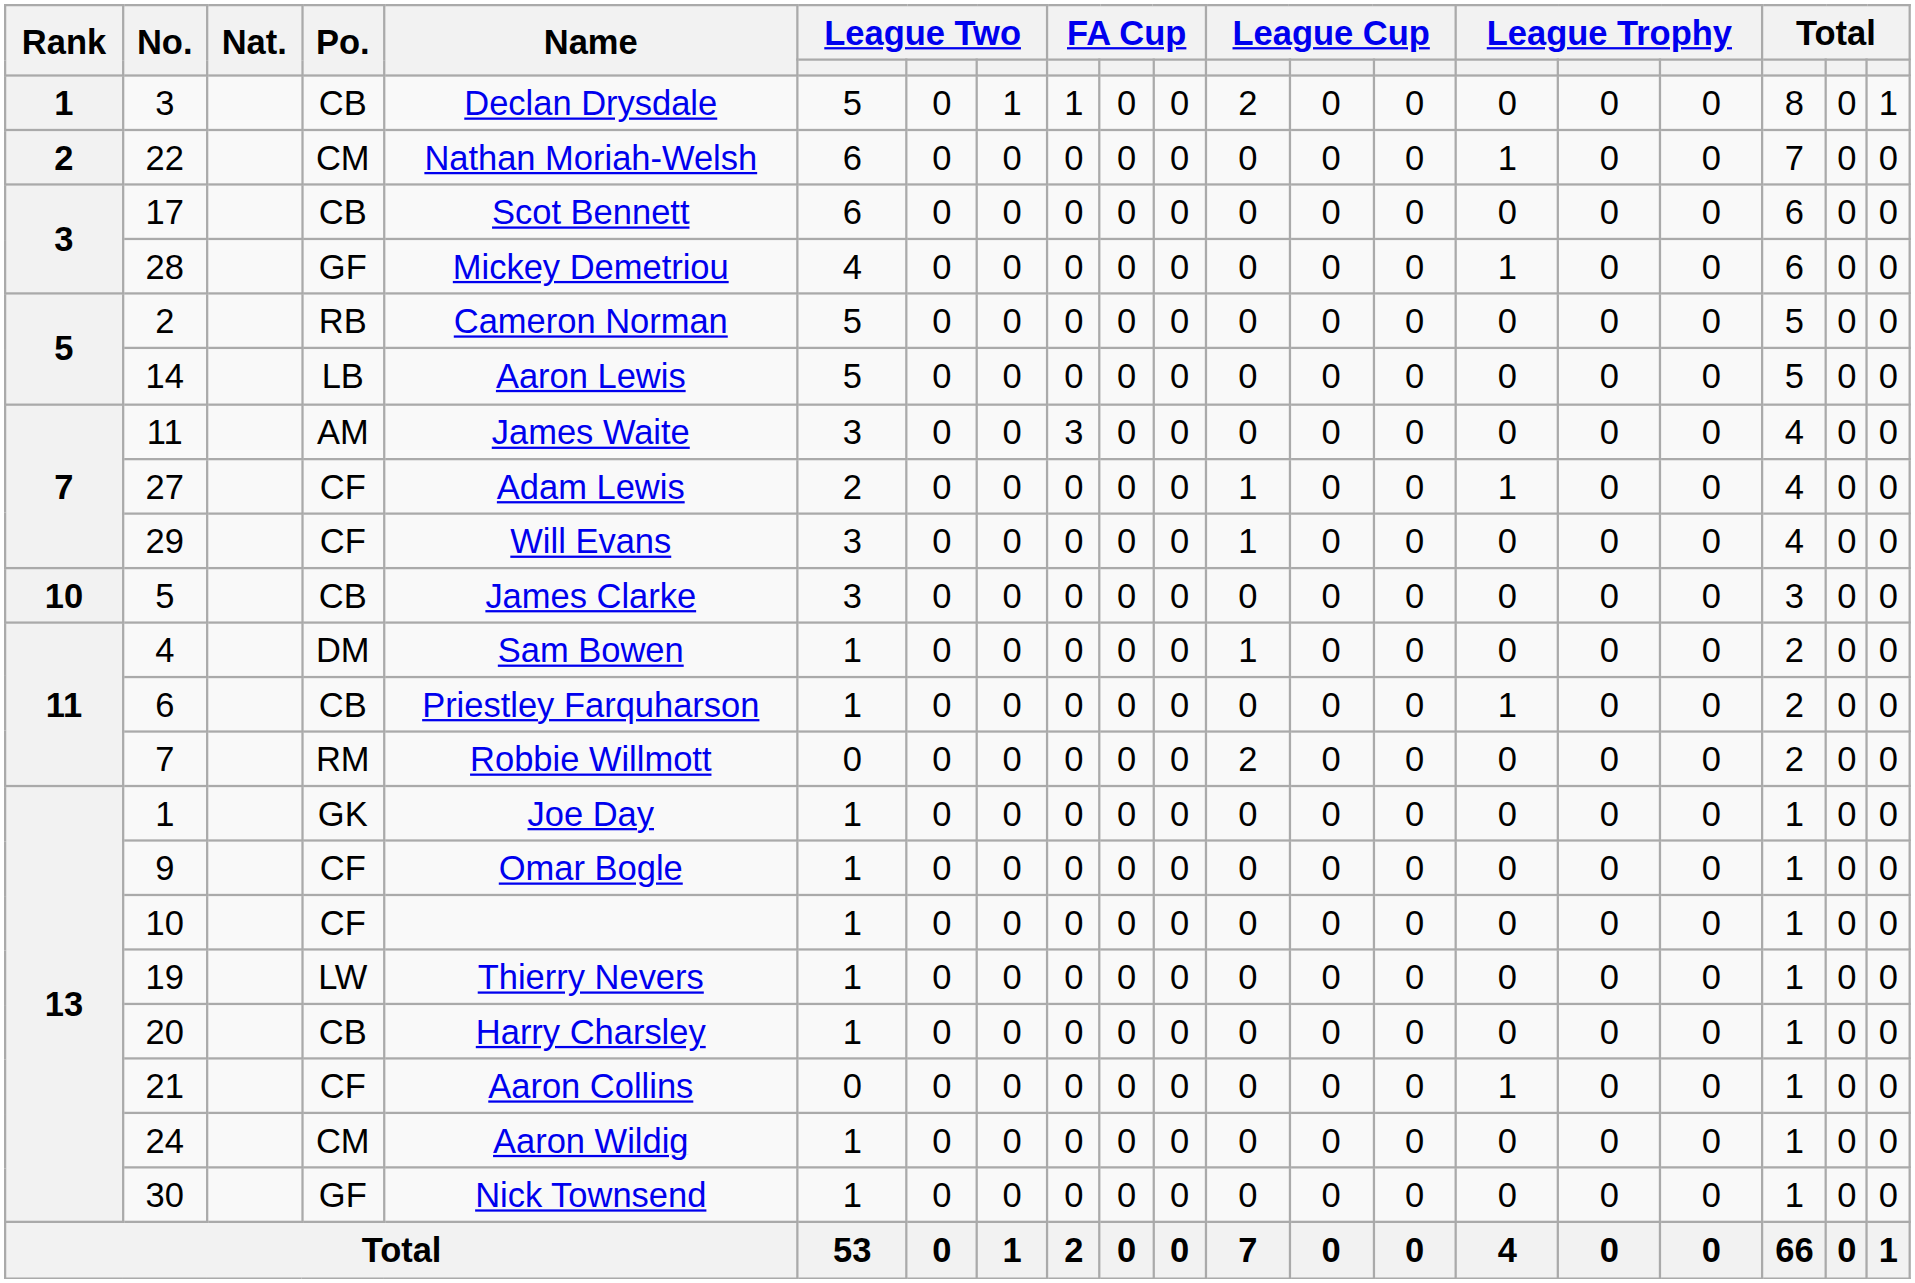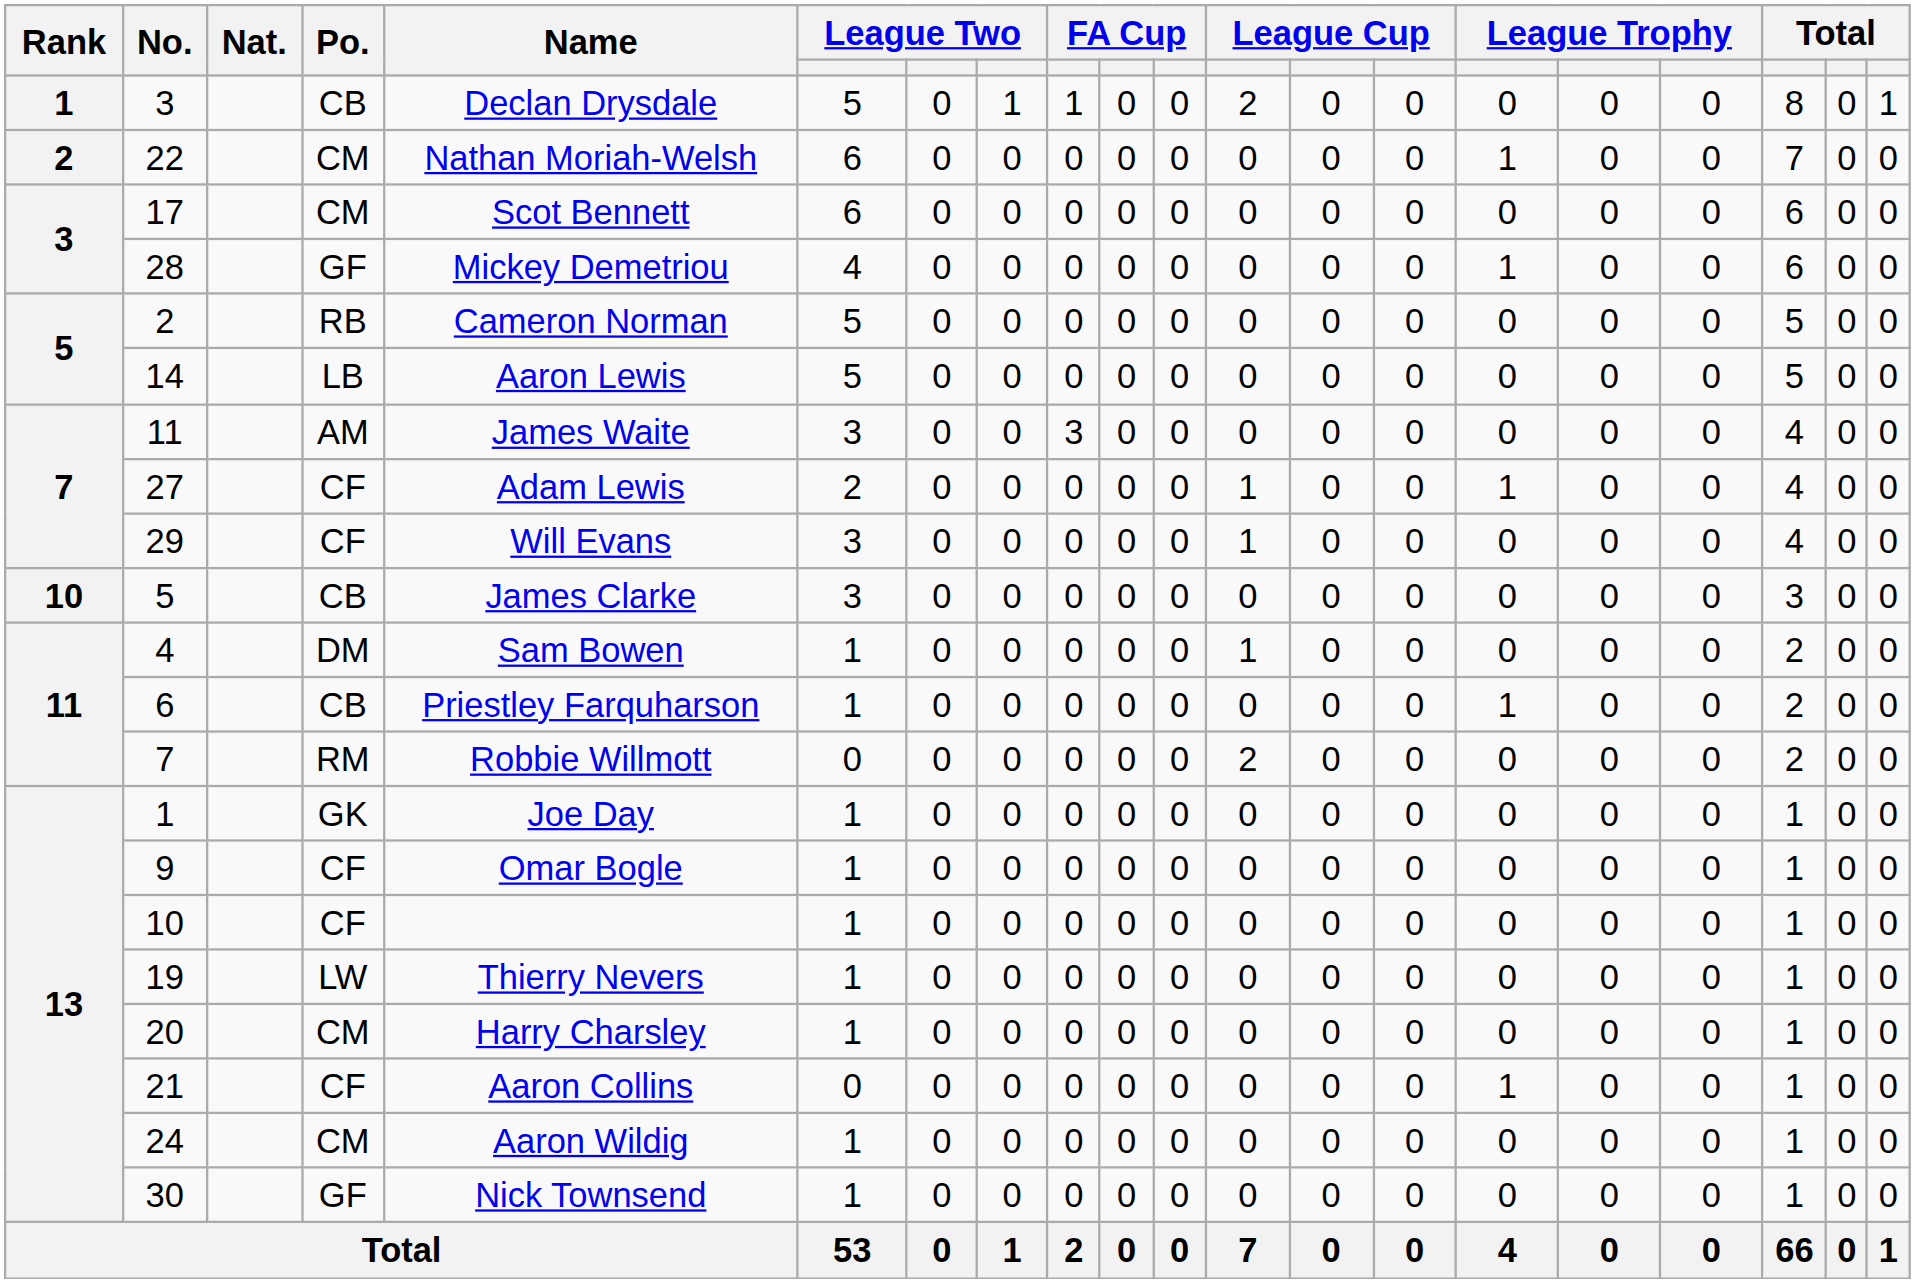17 | Po.: CB -> CM
20 | Po.: CB -> CM
